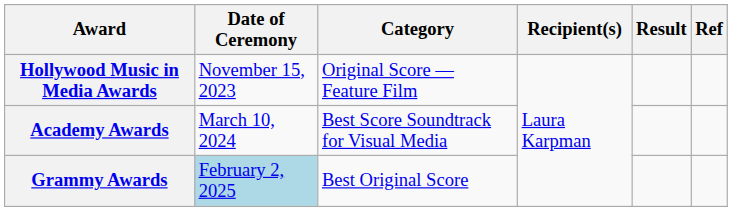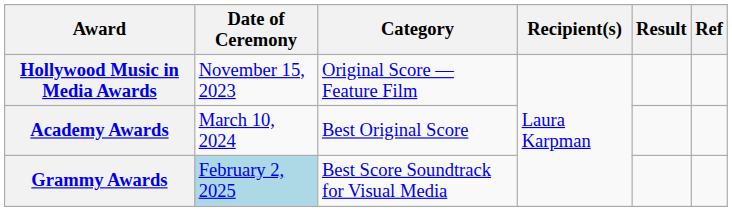Academy Awards | Category: Best Score Soundtrack for Visual Media -> Best Original Score
Grammy Awards | Category: Best Original Score -> Best Score Soundtrack for Visual Media
